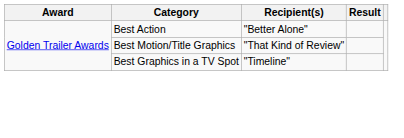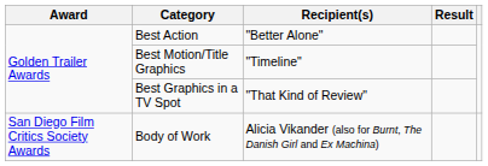Best Motion/Title Graphics | Recipient(s): "That Kind of Review" -> "Timeline"
Best Graphics in a TV Spot | Recipient(s): "Timeline" -> "That Kind of Review"
+ row: San Diego Film Critics Society Awards | Body of Work | Alicia Vikander (also for Burnt, The Danish Girl and Ex Machina)
